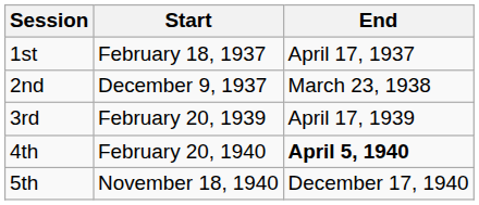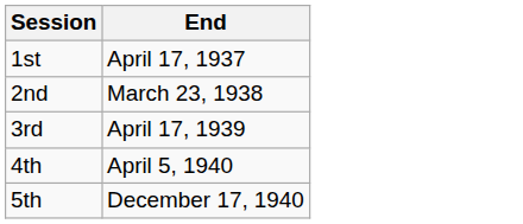- column: Start | February 18, 1937 | December 9, 1937 | February 20, 1939 | February 20, 1940 | November 18, 1940
4th | End: bold -> normal
